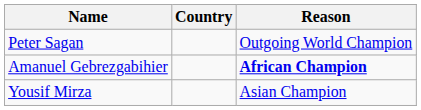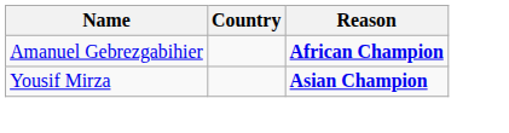- row: Peter Sagan | Outgoing World Champion
Yousif Mirza | Reason: normal -> bold
